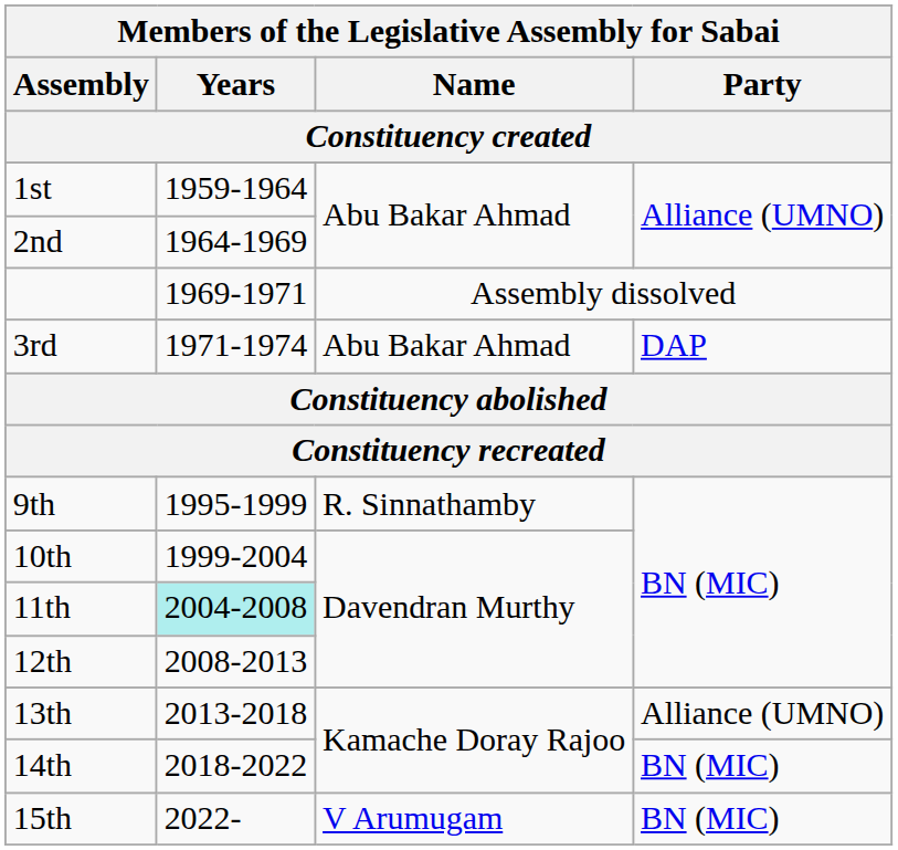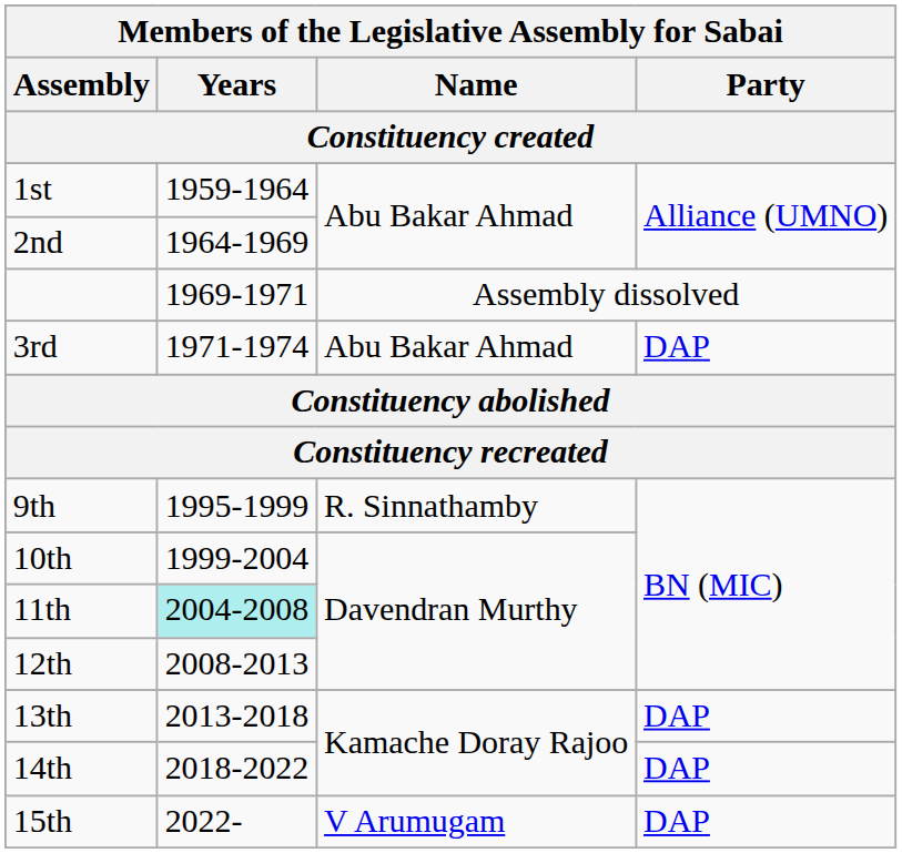13th | Party: Alliance (UMNO) -> DAP
14th | Party: BN (MIC) -> DAP
15th | Party: BN (MIC) -> DAP
